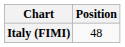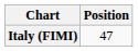Italy (FIMI) | Position: 48 -> 47
